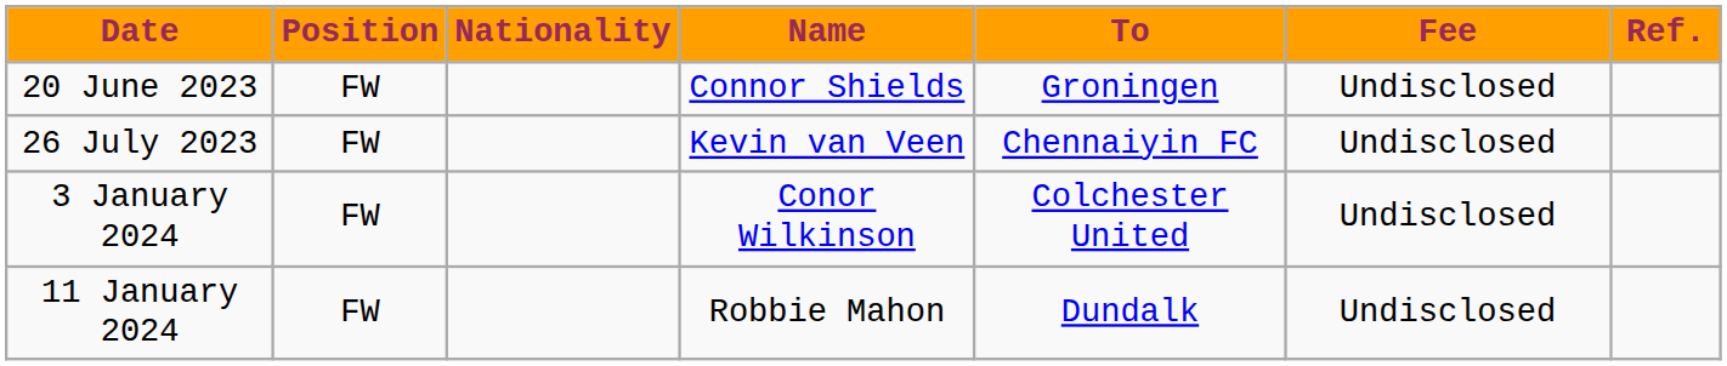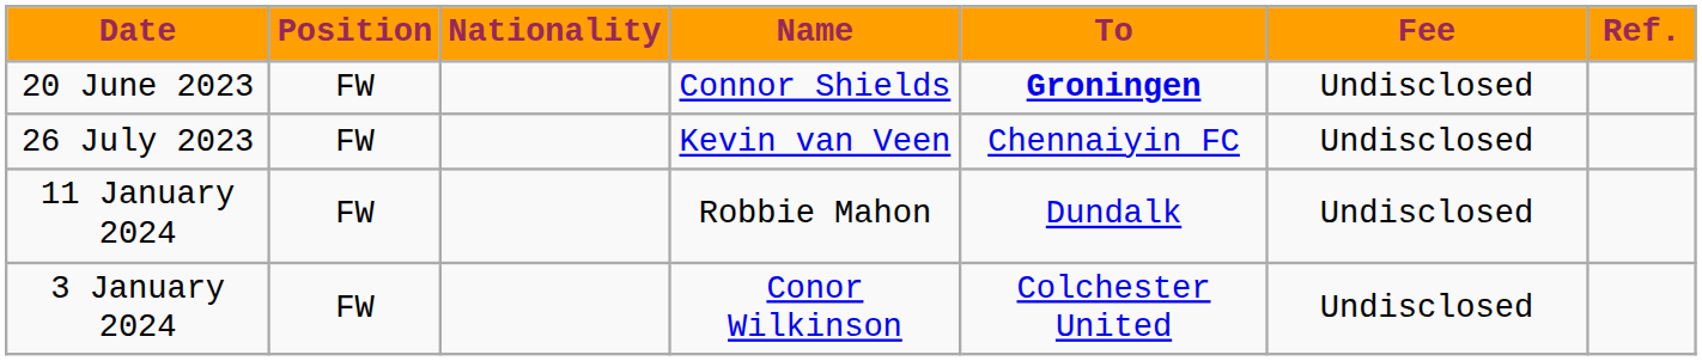20 June 2023 | To: normal -> bold
rows swapped: 3 January 2024 <-> 11 January 2024
